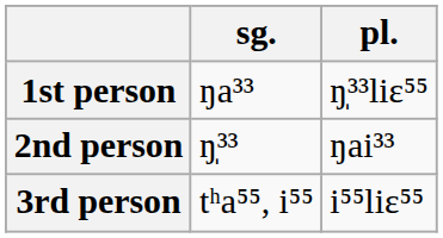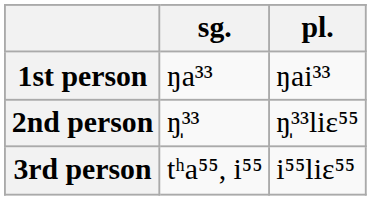1st person | pl.: ŋ̩³³liɛ⁵⁵ -> ŋai³³
2nd person | pl.: ŋai³³ -> ŋ̩³³liɛ⁵⁵
